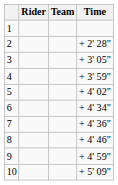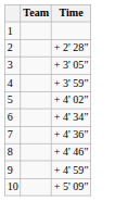- column: Rider
